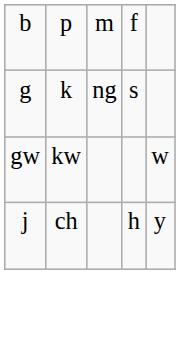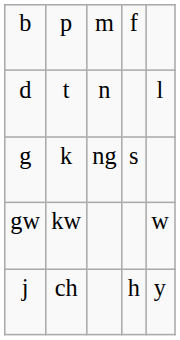+ row: d | t | n | l
